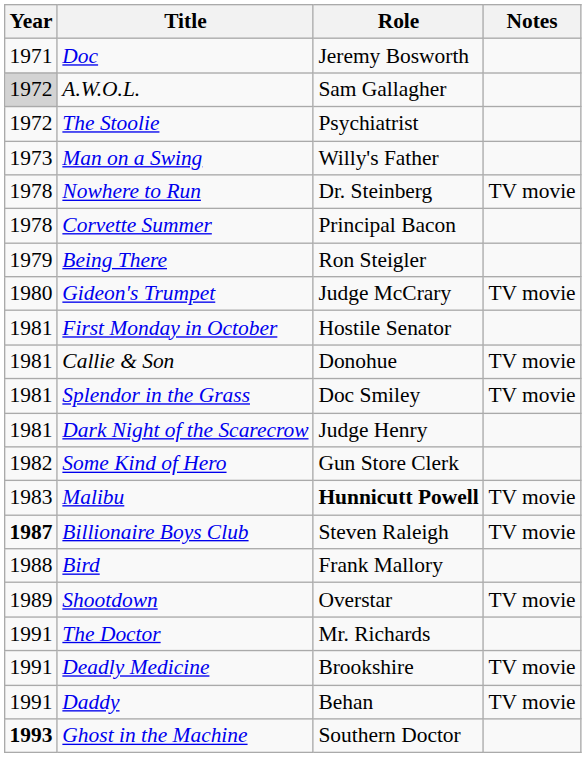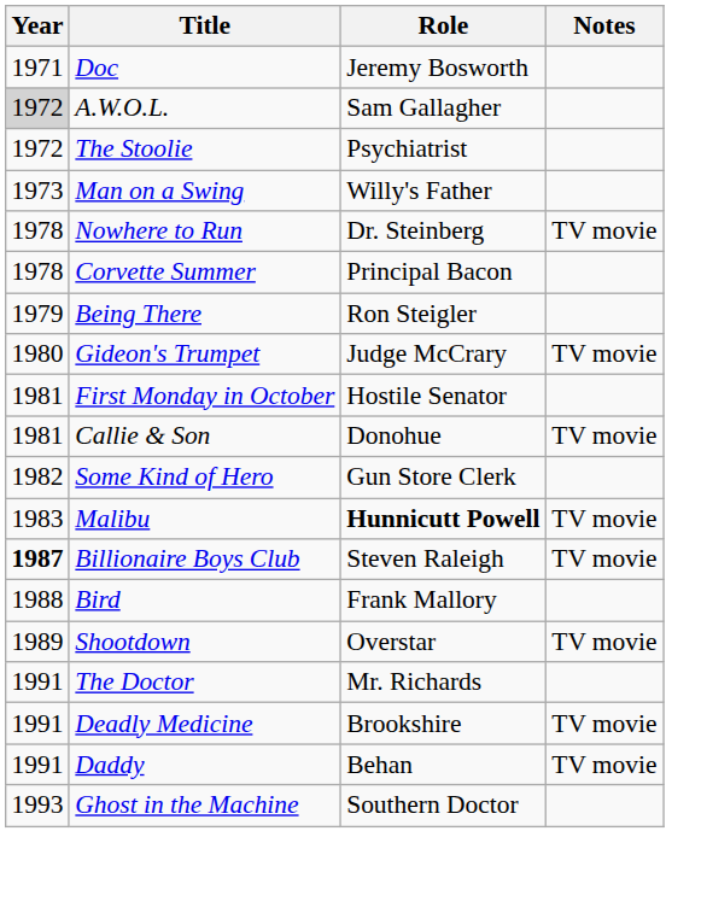- row: 1981 | Splendor in the Grass | Doc Smiley | TV movie
- row: 1981 | Dark Night of the Scarecrow | Judge Henry
Ghost in the Machine | Year: bold -> normal
